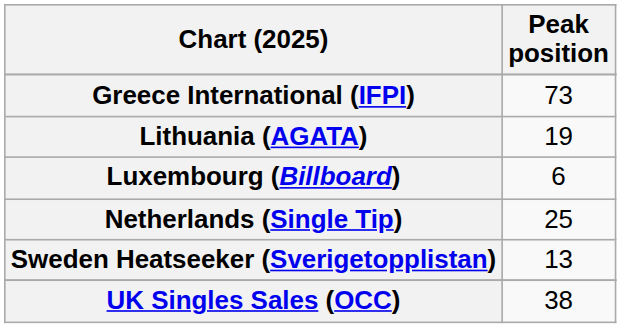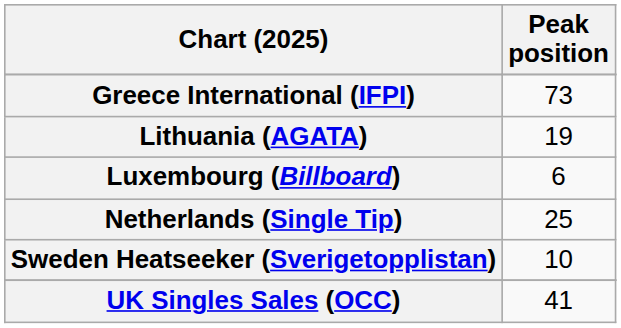Sweden Heatseeker (Sverigetopplistan) | Peak position: 13 -> 10
UK Singles Sales (OCC) | Peak position: 38 -> 41
